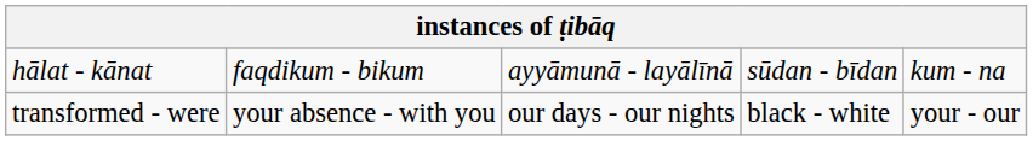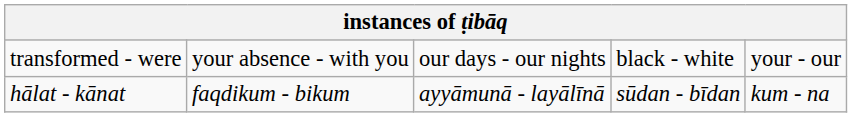rows swapped: hālat - kānat <-> transformed - were
